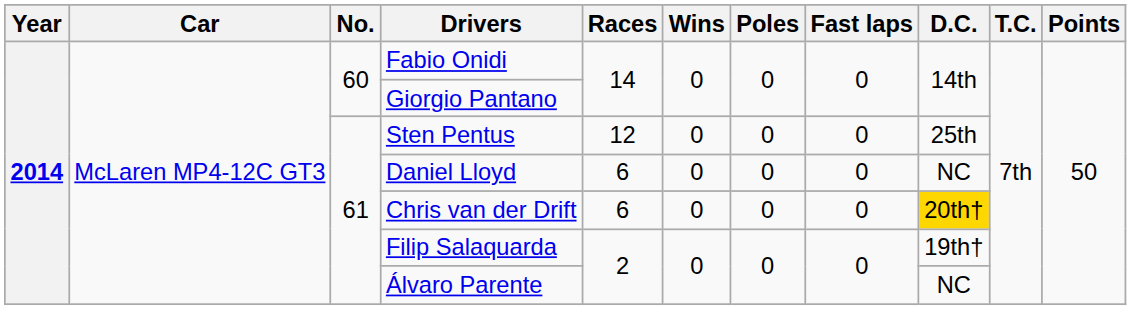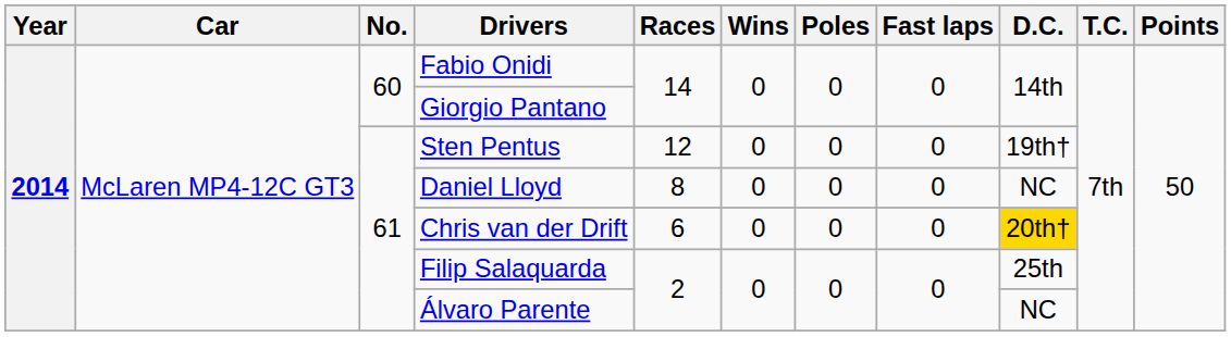Sten Pentus | D.C.: 25th -> 19th†
Daniel Lloyd | Races: 6 -> 8
Filip Salaquarda | D.C.: 19th† -> 25th
